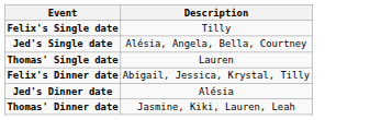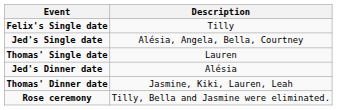- row: Felix's Dinner date | Abigail, Jessica, Krystal, Tilly
+ row: Rose ceremony | Tilly, Bella and Jasmine were eliminated.
